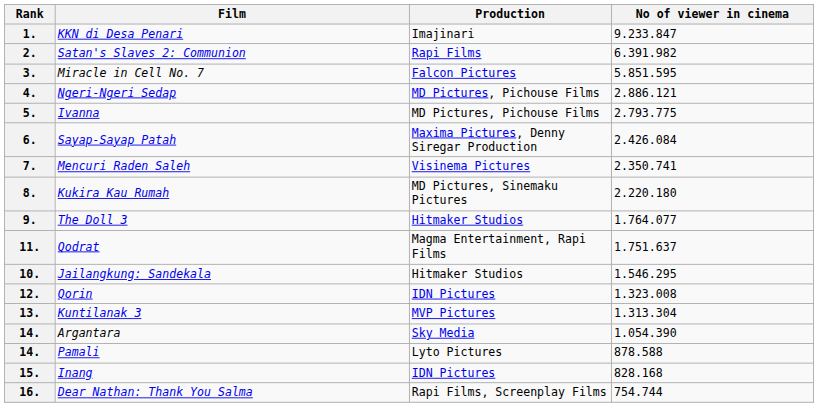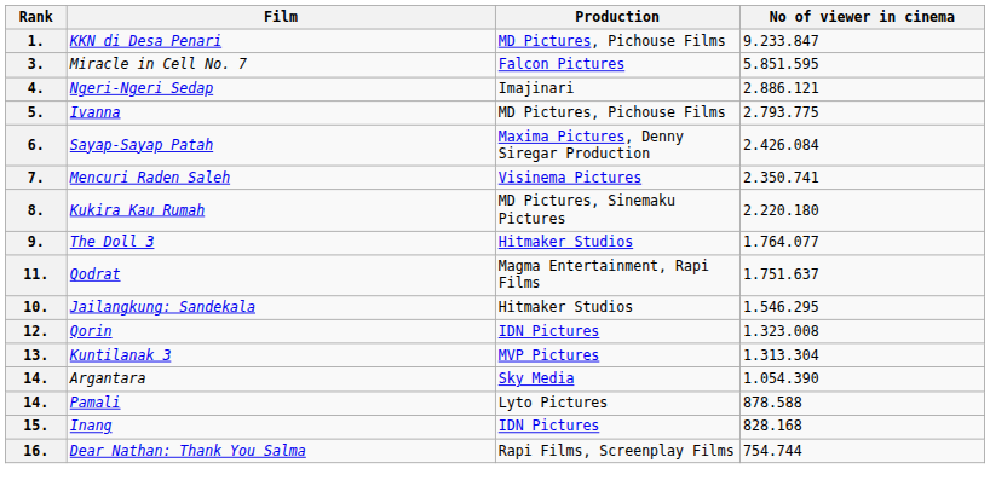1. | Production: Imajinari -> MD Pictures, Pichouse Films
- row: 2. | Satan's Slaves 2: Communion | Rapi Films | 6.391.982
4. | Production: MD Pictures, Pichouse Films -> Imajinari
